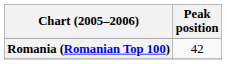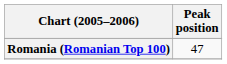Romania (Romanian Top 100) | Peak position: 42 -> 47
